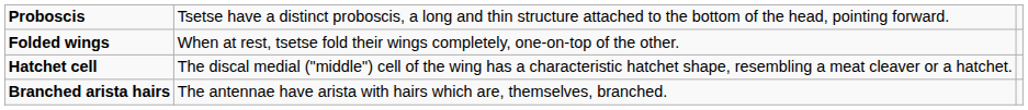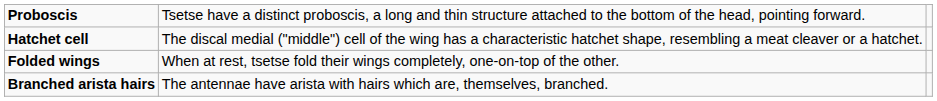rows swapped: Folded wings <-> Hatchet cell
